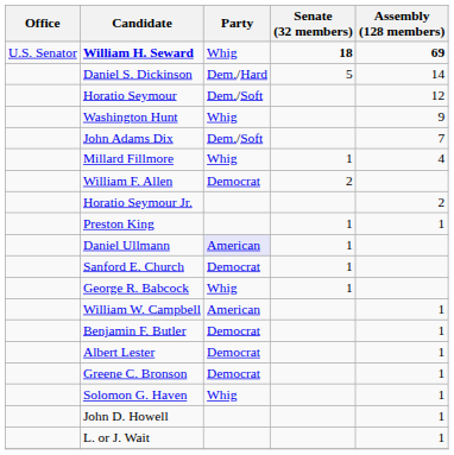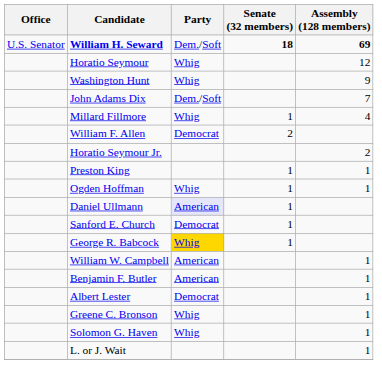William H. Seward | Party: Whig -> Dem./Soft
- row: Daniel S. Dickinson | Dem./Hard | 5 | 14
Horatio Seymour | Party: Dem./Soft -> Whig
+ row: Ogden Hoffman | Whig | 1 | 1
George R. Babcock | Party: no background -> gold background
Benjamin F. Butler | Party: Democrat -> American
Greene C. Bronson | Party: Democrat -> Whig
- row: John D. Howell | 1
